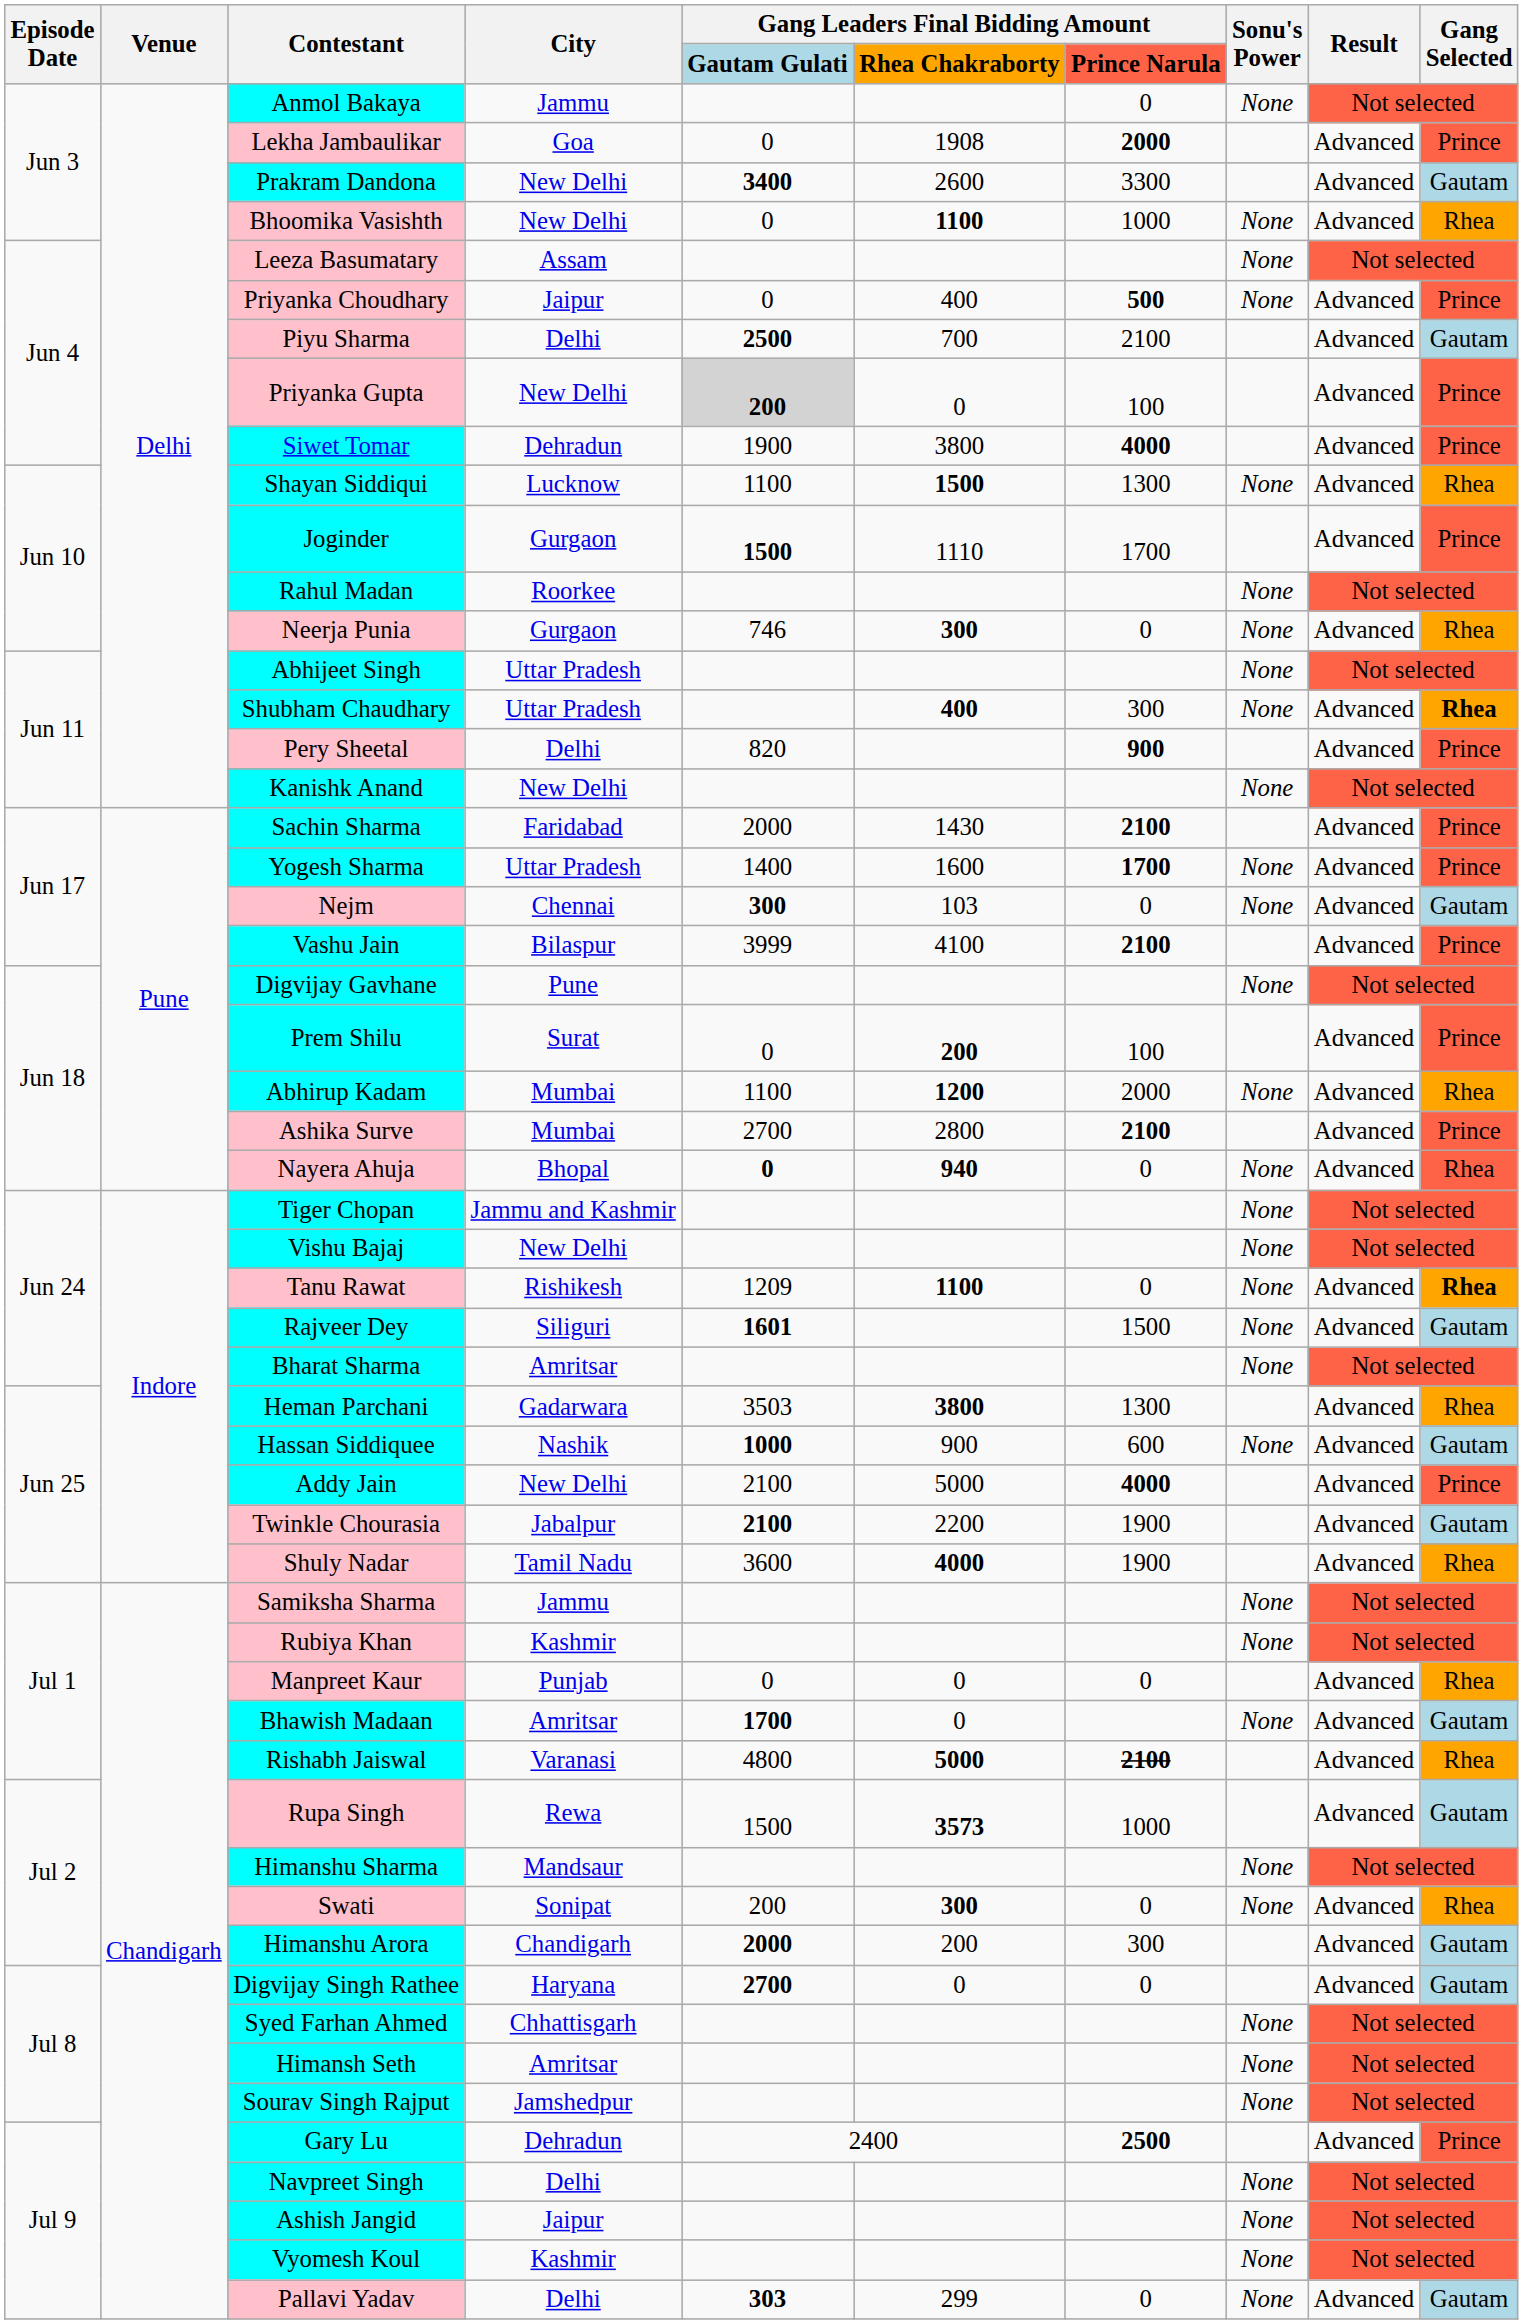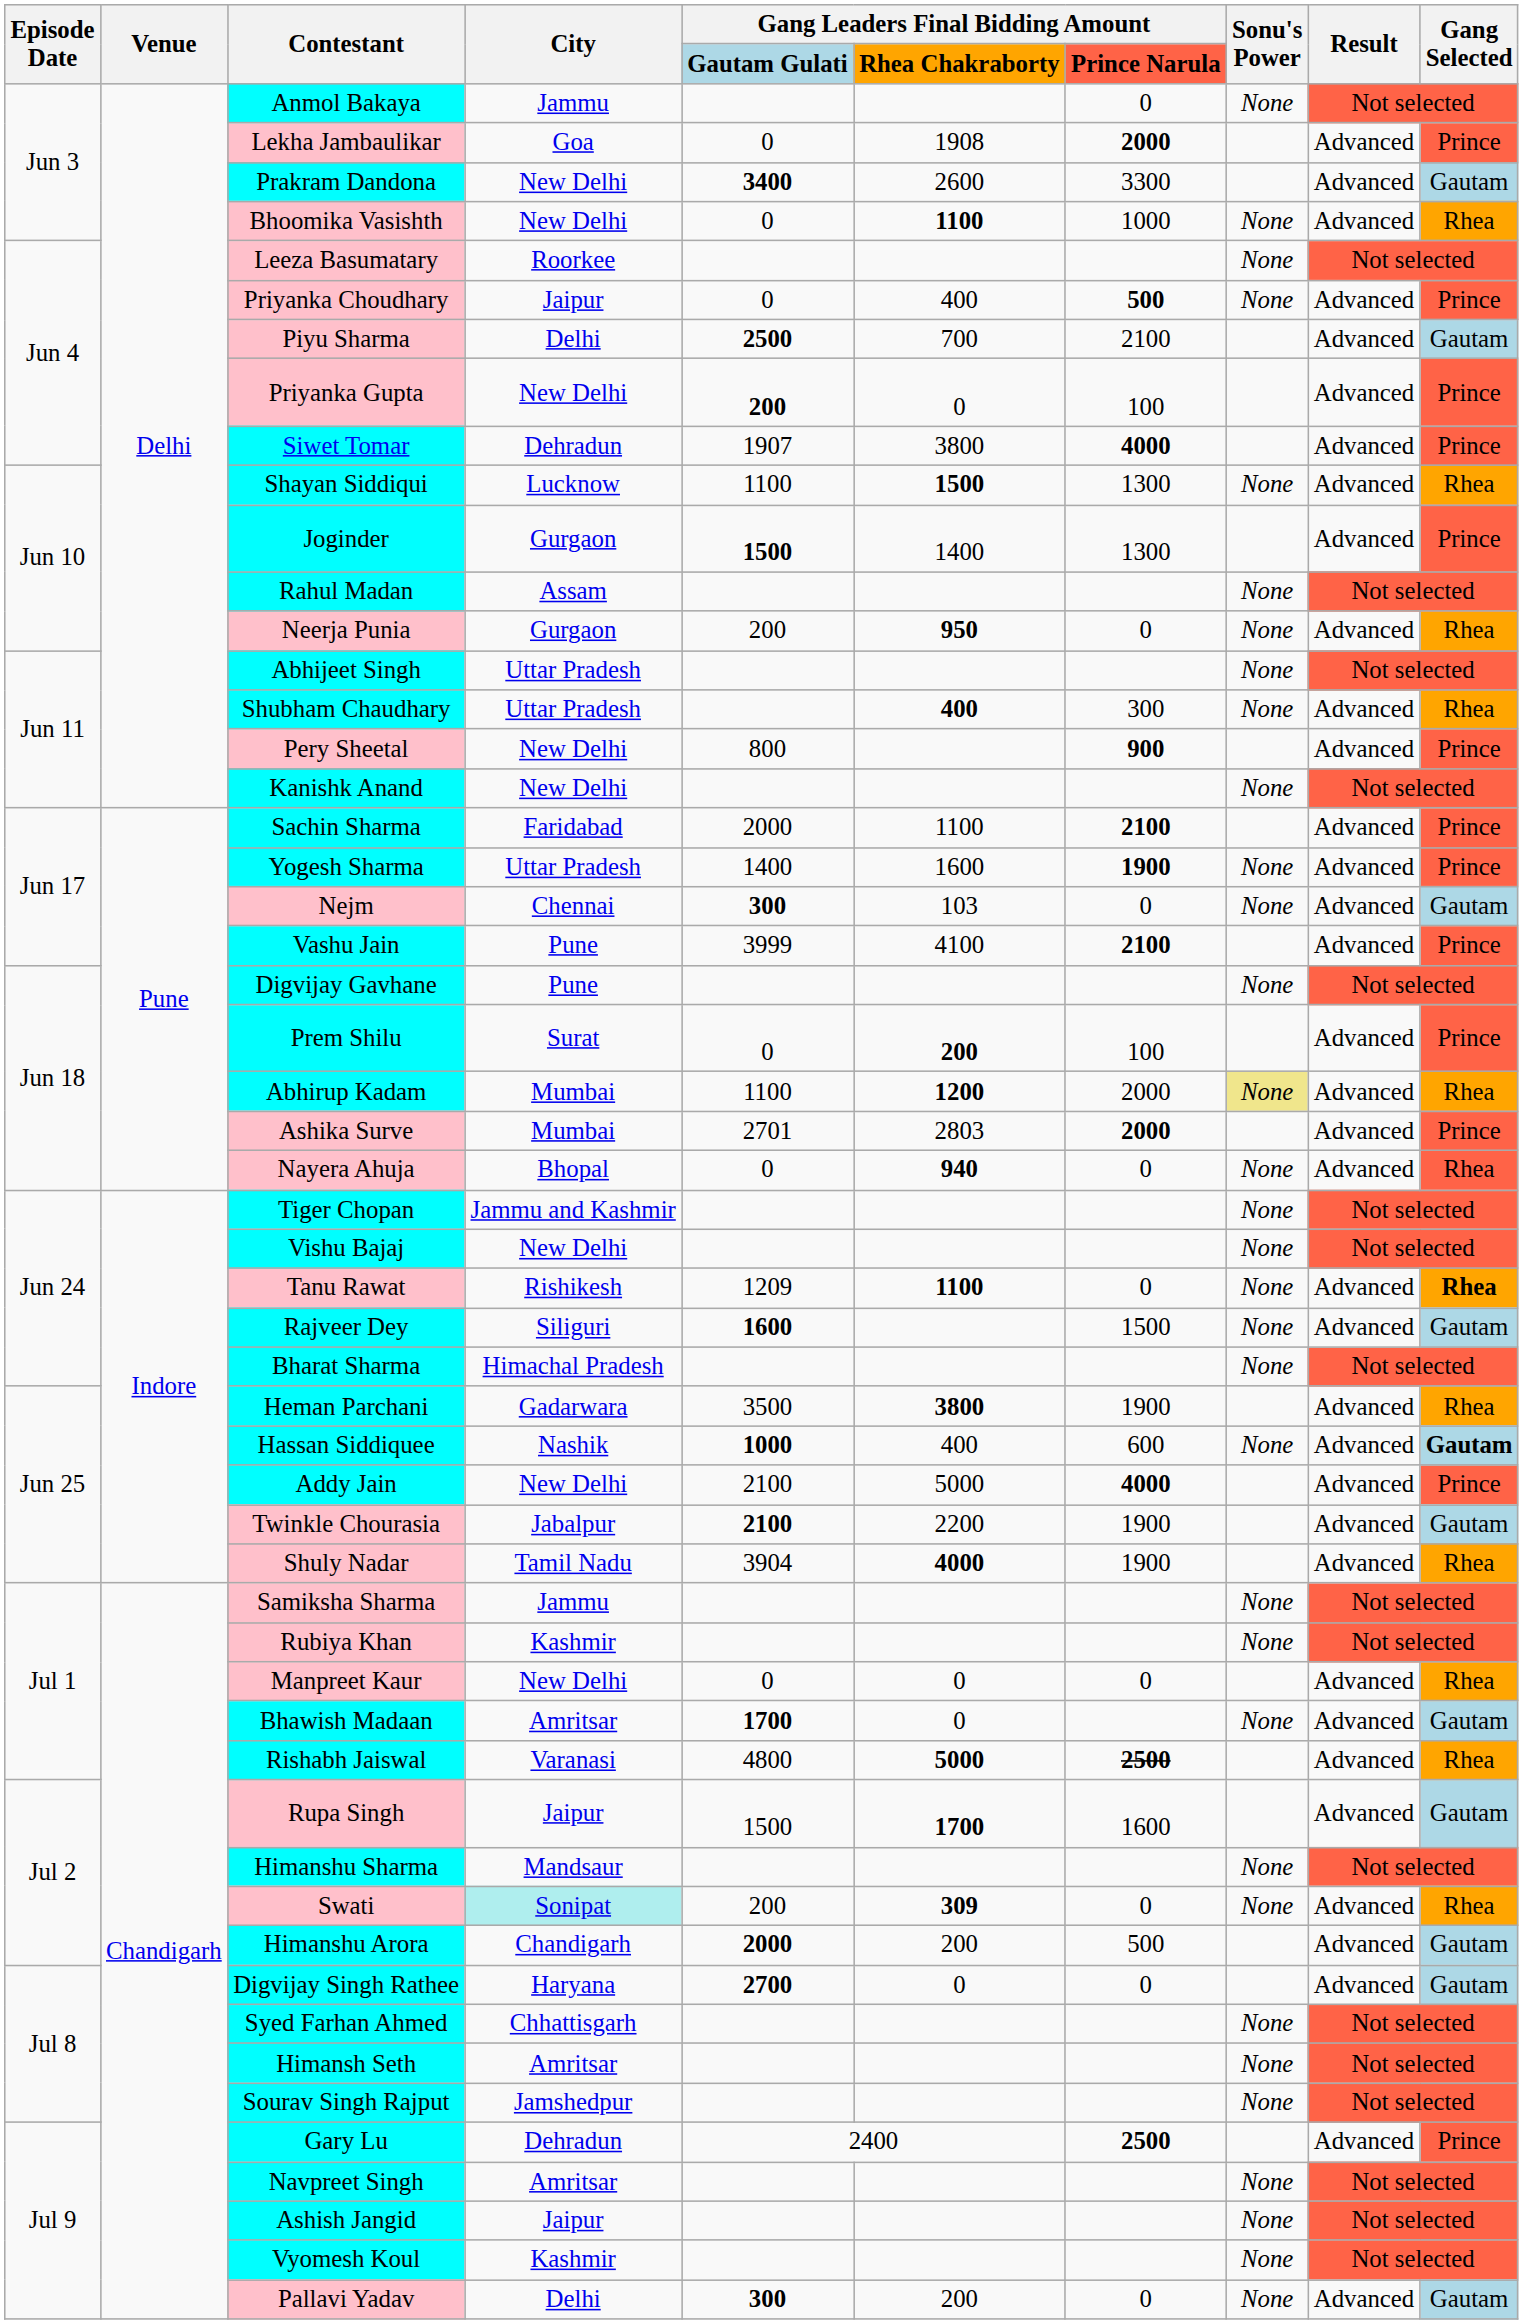Leeza Basumatary | City: Assam -> Roorkee
Priyanka Gupta | column 5: lightgrey background -> no background
Siwet Tomar | column 5: 1900 -> 1907
Joginder | column 6: 1110 -> 1400
Joginder | column 7: 1700 -> 1300
Rahul Madan | City: Roorkee -> Assam
Neerja Punia | column 5: 746 -> 200
Neerja Punia | column 6: 300 -> 950
Shubham Chaudhary | Gang Selected: bold -> normal
Pery Sheetal | City: Delhi -> New Delhi
Pery Sheetal | column 5: 820 -> 800
Sachin Sharma | column 6: 1430 -> 1100
Yogesh Sharma | column 7: 1700 -> 1900
Vashu Jain | City: Bilaspur -> Pune
Abhirup Kadam | Sonu's Power: no background -> khaki background
Ashika Surve | column 5: 2700 -> 2701
Ashika Surve | column 6: 2800 -> 2803
Ashika Surve | column 7: 2100 -> 2000
Nayera Ahuja | column 5: bold -> normal
Rajveer Dey | column 5: 1601 -> 1600
Bharat Sharma | City: Amritsar -> Himachal Pradesh
Heman Parchani | column 5: 3503 -> 3500
Heman Parchani | column 7: 1300 -> 1900
Hassan Siddiquee | column 6: 900 -> 400
Hassan Siddiquee | Gang Selected: normal -> bold
Shuly Nadar | column 5: 3600 -> 3904
Manpreet Kaur | City: Punjab -> New Delhi
Rishabh Jaiswal | column 7: 2100 -> 2500
Rupa Singh | City: Rewa -> Jaipur
Rupa Singh | column 6: 3573 -> 1700
Rupa Singh | column 7: 1000 -> 1600
Swati | City: no background -> paleturquoise background
Swati | column 6: 300 -> 309
Himanshu Arora | column 7: 300 -> 500
Navpreet Singh | City: Delhi -> Amritsar
Pallavi Yadav | column 5: 303 -> 300
Pallavi Yadav | column 6: 299 -> 200
